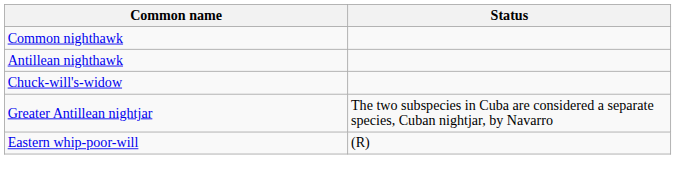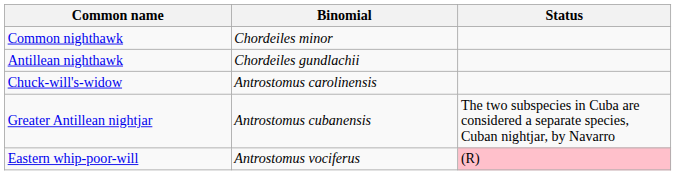+ column: Binomial | Chordeiles minor | Chordeiles gundlachii | Antrostomus carolinensis | Antrostomus cubanensis | Antrostomus vociferus
Eastern whip-poor-will | Status: no background -> pink background
